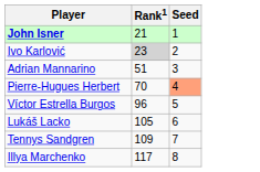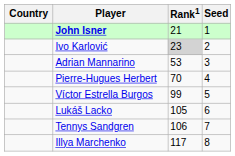+ column: Country
Adrian Mannarino | Rank1: 51 -> 53
Pierre-Hugues Herbert | Seed: lightsalmon background -> no background
Víctor Estrella Burgos | Rank1: 96 -> 99
Tennys Sandgren | Rank1: 109 -> 106
